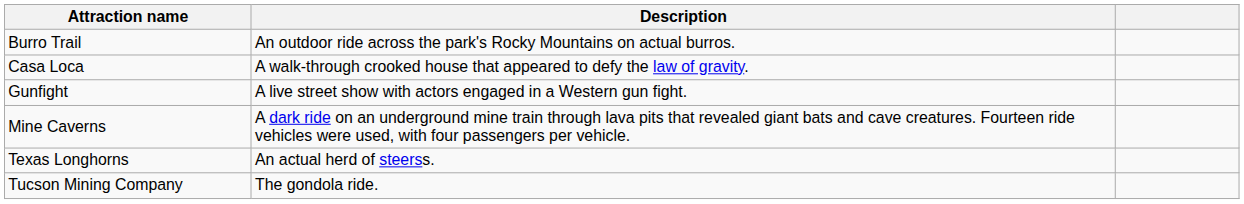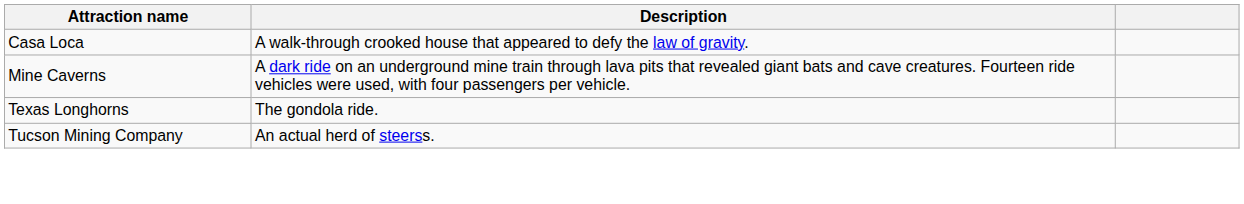- row: Burro Trail | An outdoor ride across the park's Rocky Mountains on actual burros.
- row: Gunfight | A live street show with actors engaged in a Western gun fight.
Texas Longhorns | Description: An actual herd of steerss. -> The gondola ride.
Tucson Mining Company | Description: The gondola ride. -> An actual herd of steerss.
